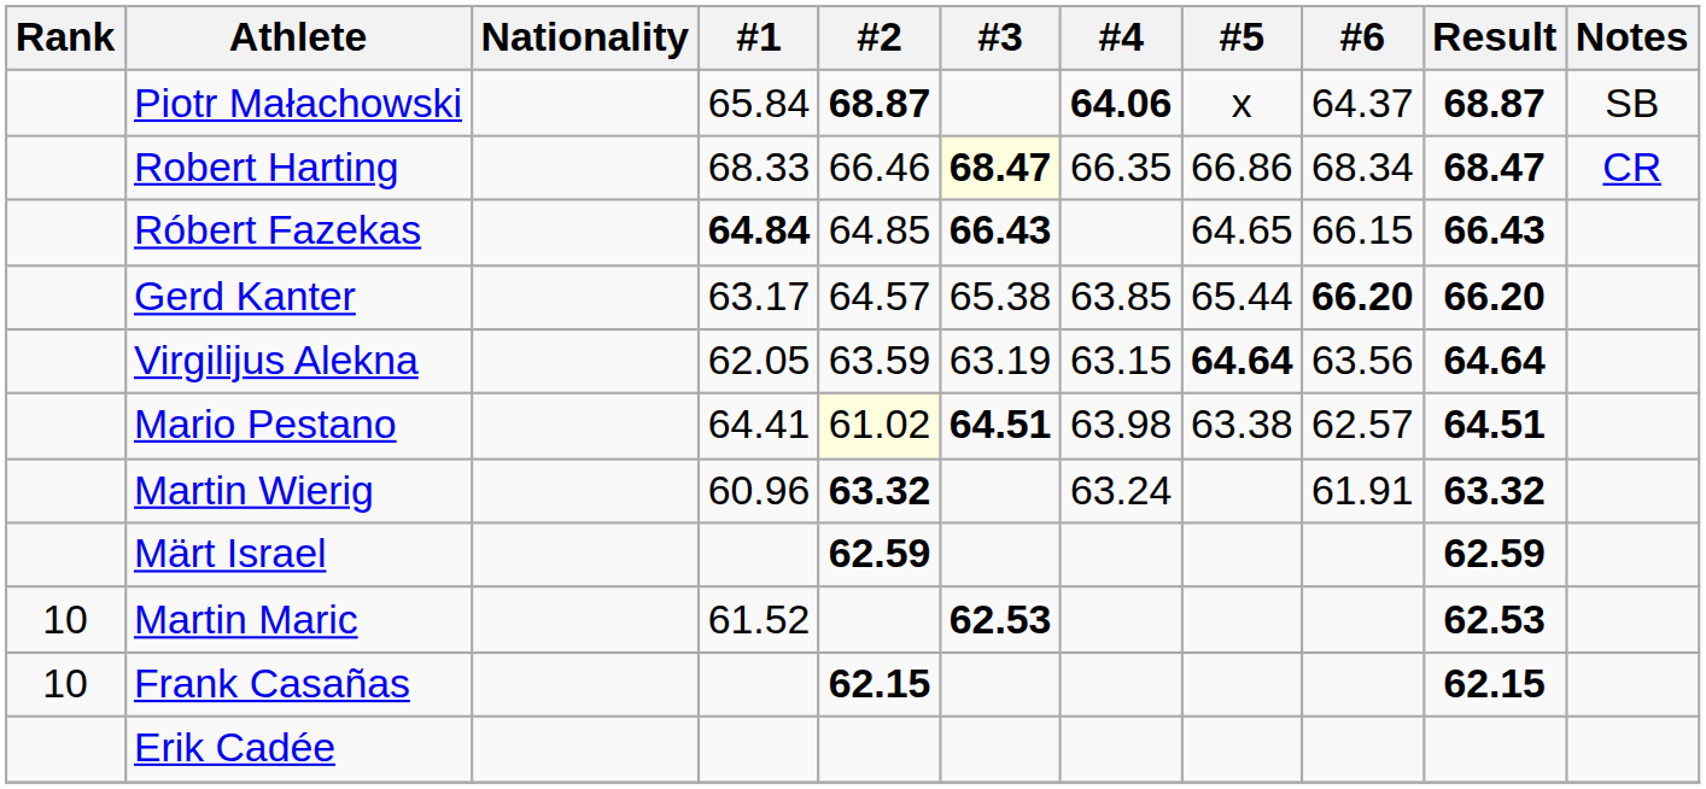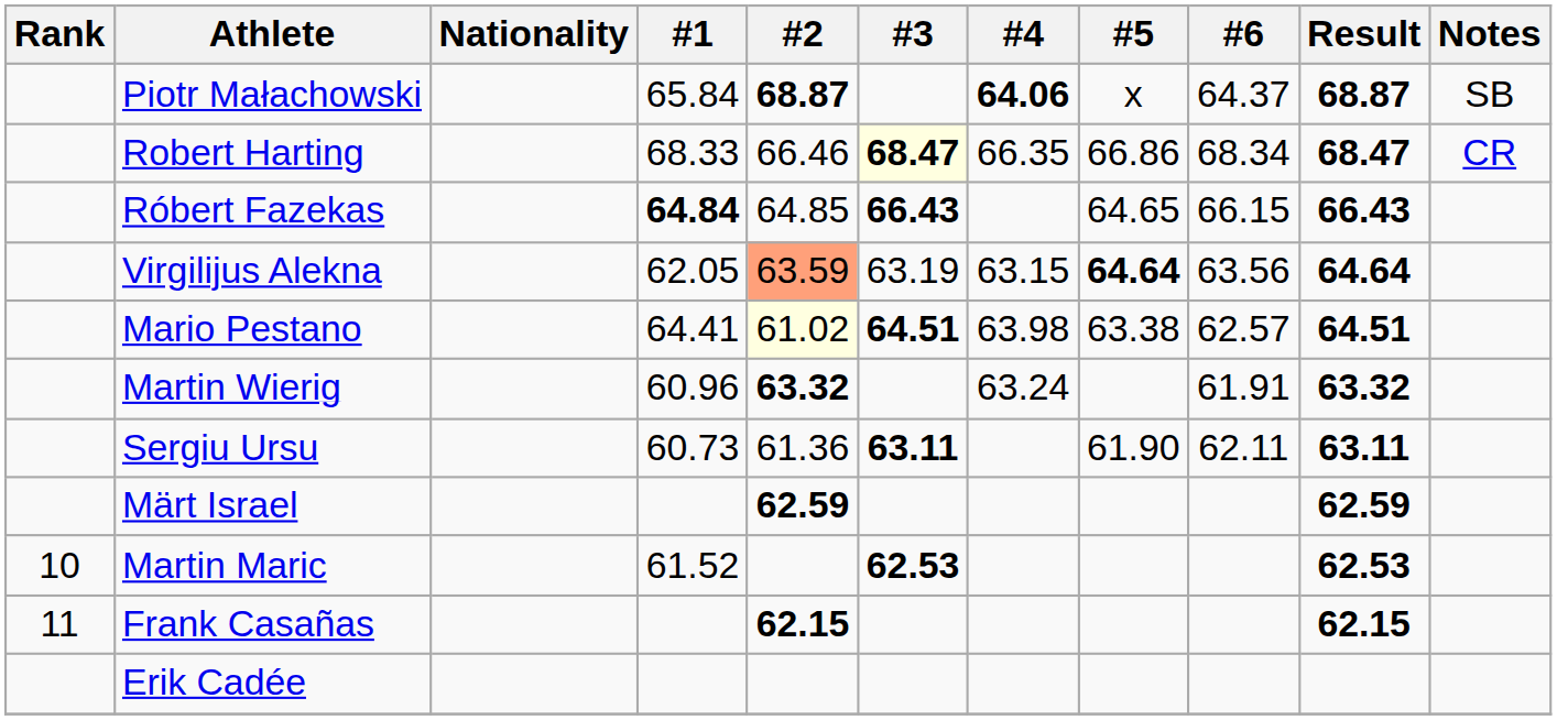- row: Gerd Kanter | 63.17 | 64.57 | 65.38 | 63.85 | 65.44 | 66.20 | 66.20
Virgilijus Alekna | #2: no background -> lightsalmon background
+ row: Sergiu Ursu | 60.73 | 61.36 | 63.11 | 61.90 | 62.11 | 63.11
Frank Casañas | Rank: 10 -> 11
